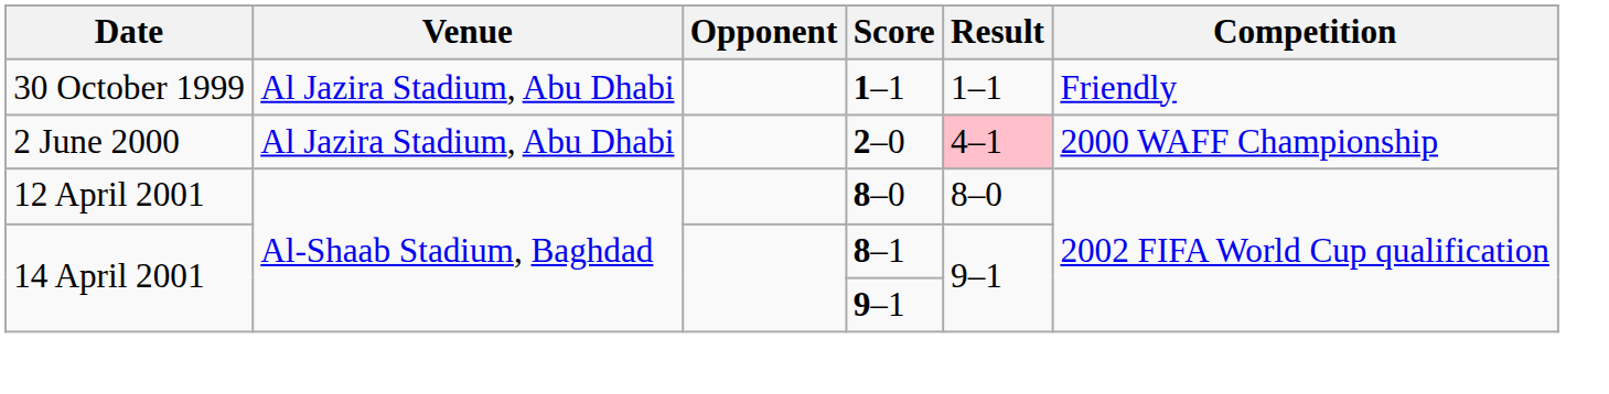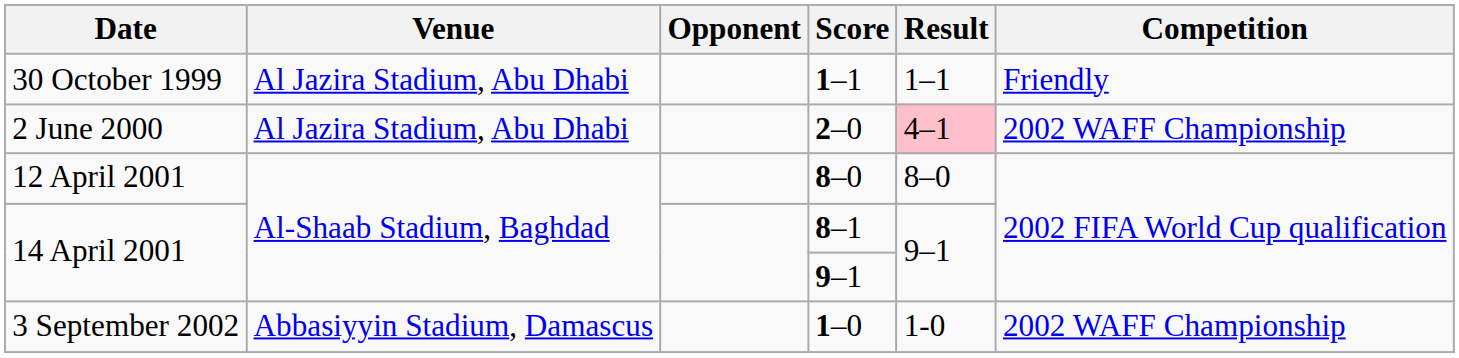2–0 | Competition: 2000 WAFF Championship -> 2002 WAFF Championship
+ row: 3 September 2002 | Abbasiyyin Stadium, Damascus | 1–0 | 1-0 | 2002 WAFF Championship
